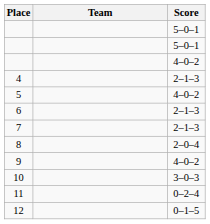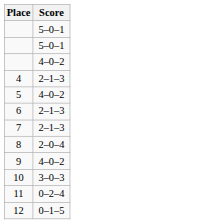- column: Team
